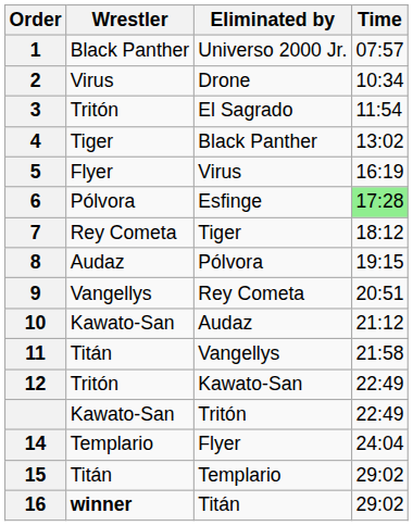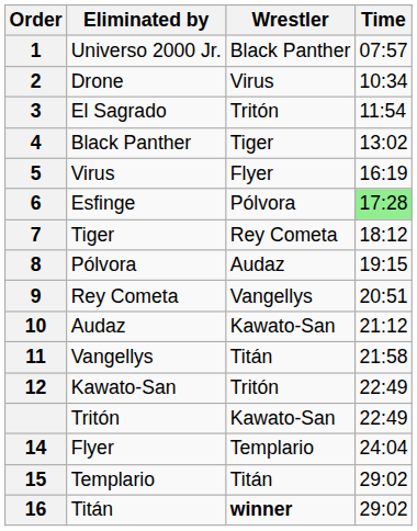columns swapped: Wrestler <-> Eliminated by
